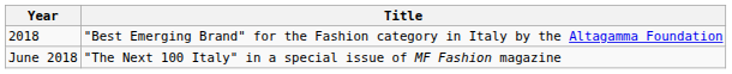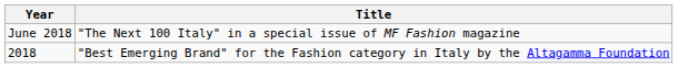rows swapped: 2018 <-> June 2018
